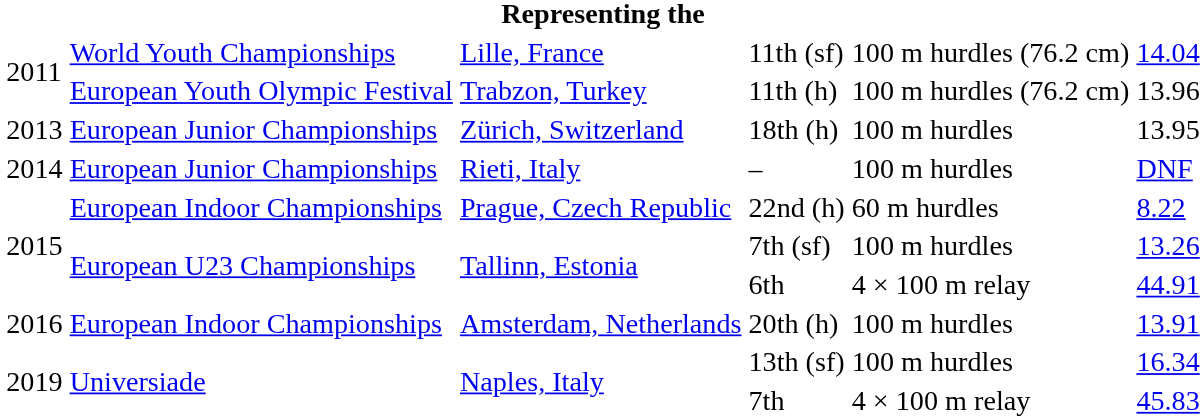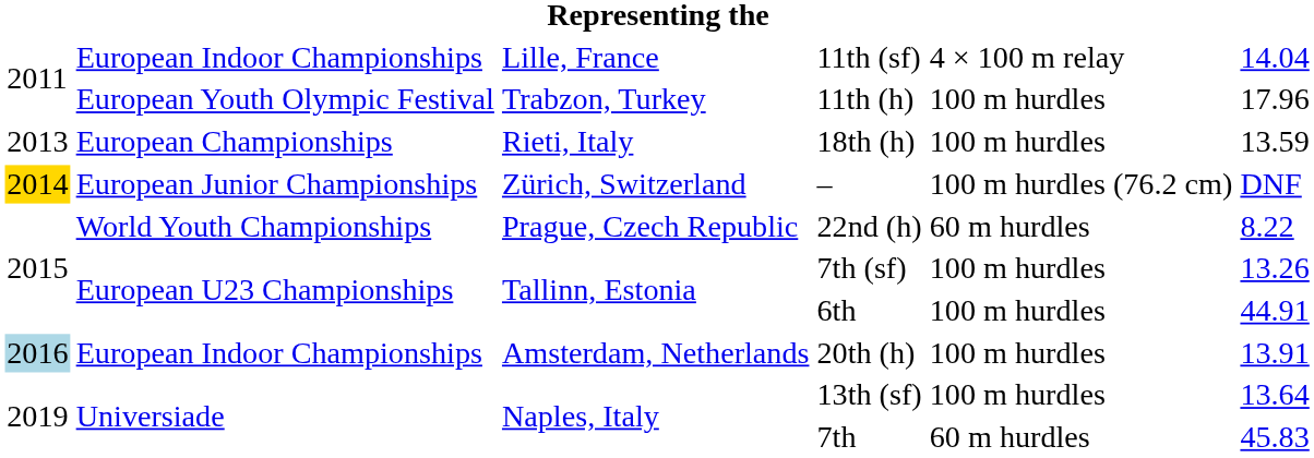11th (sf) | column 2: World Youth Championships -> European Indoor Championships
11th (sf) | column 5: 100 m hurdles (76.2 cm) -> 4 × 100 m relay
11th (h) | column 5: 100 m hurdles (76.2 cm) -> 100 m hurdles
11th (h) | column 6: 13.96 -> 17.96
18th (h) | column 2: European Junior Championships -> European Championships
18th (h) | column 3: Zürich, Switzerland -> Rieti, Italy
18th (h) | column 6: 13.95 -> 13.59
– | column 1: no background -> gold background
– | column 3: Rieti, Italy -> Zürich, Switzerland
– | column 5: 100 m hurdles -> 100 m hurdles (76.2 cm)
22nd (h) | column 2: European Indoor Championships -> World Youth Championships
6th | column 5: 4 × 100 m relay -> 100 m hurdles
20th (h) | column 1: no background -> lightblue background
13th (sf) | column 6: 16.34 -> 13.64
7th | column 5: 4 × 100 m relay -> 60 m hurdles
